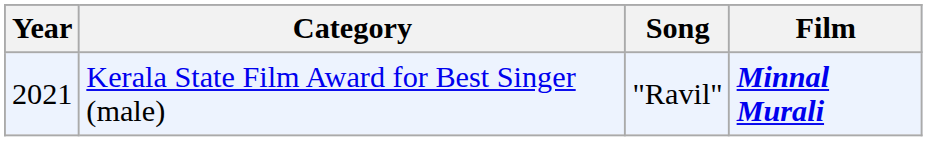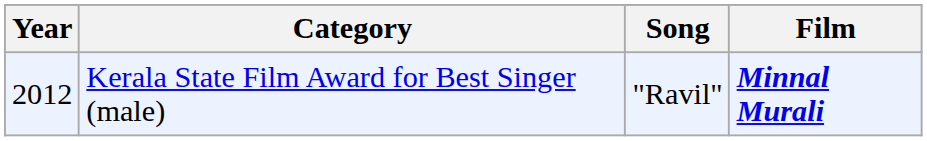Kerala State Film Award for Best Singer (male) | Year: 2021 -> 2012
